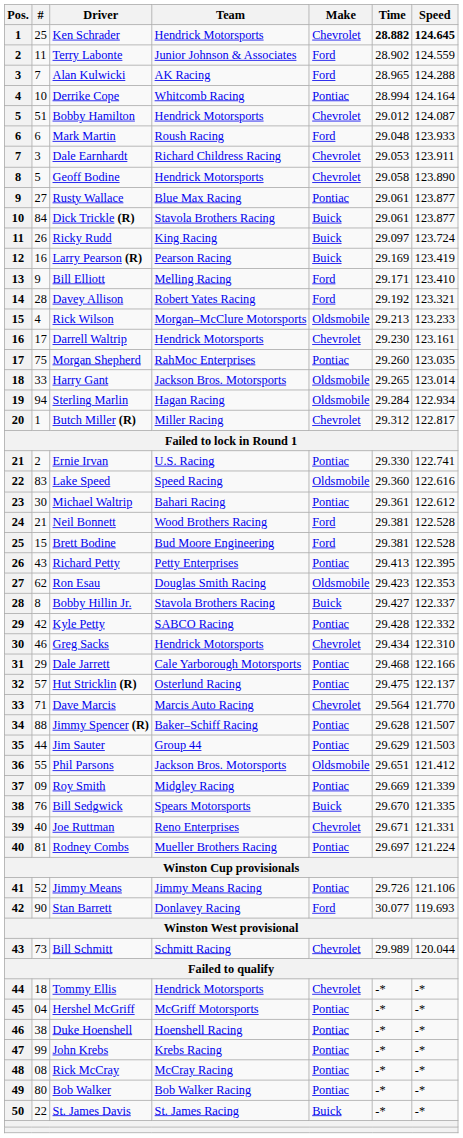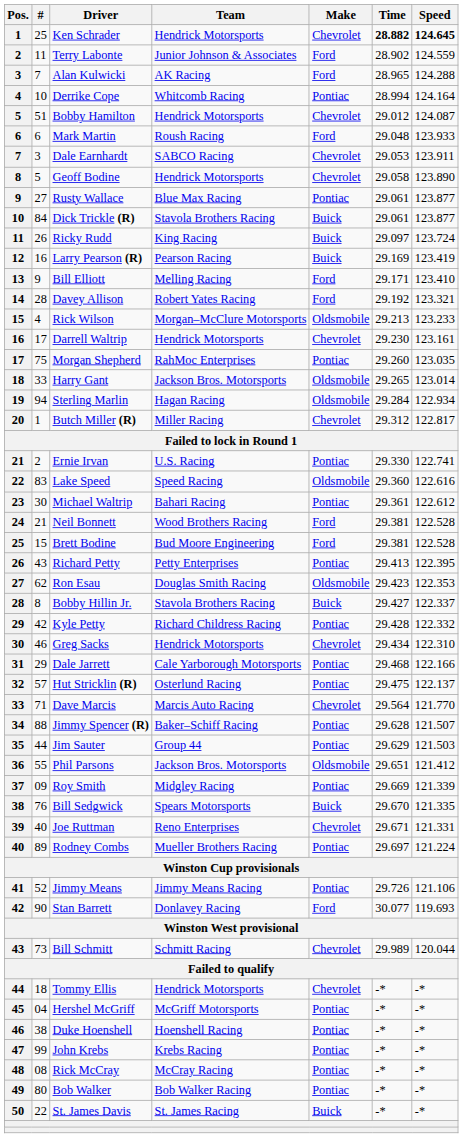Dale Earnhardt | Team: Richard Childress Racing -> SABCO Racing
Kyle Petty | Team: SABCO Racing -> Richard Childress Racing
Rodney Combs | #: 81 -> 89
